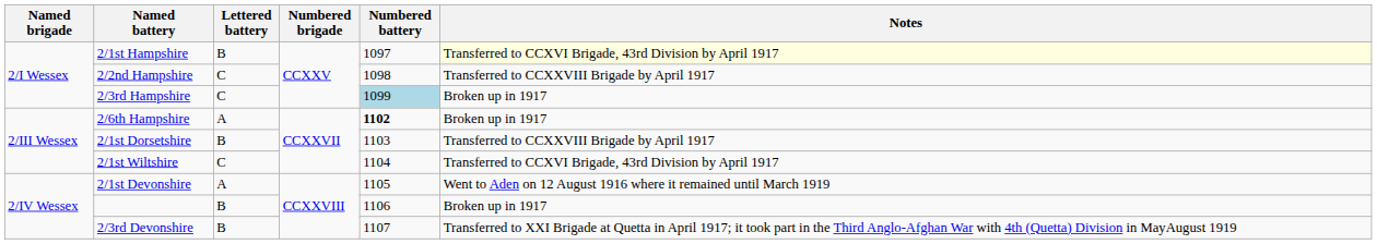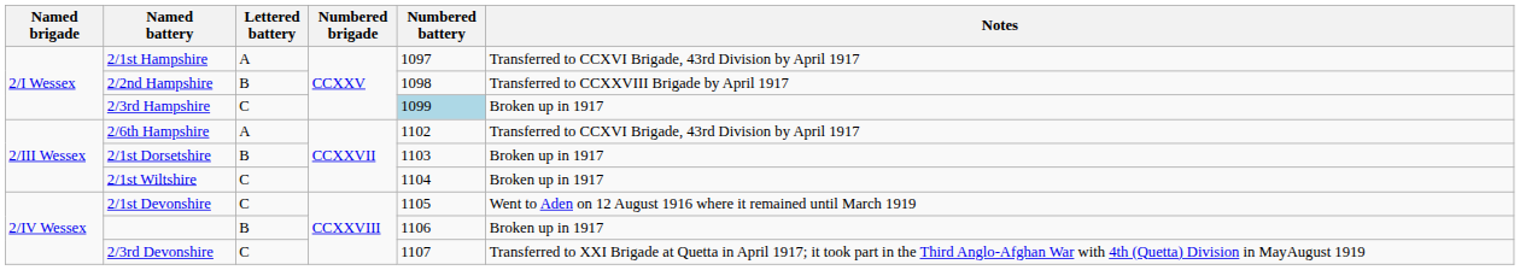2/1st Hampshire | Lettered battery: B -> A
2/1st Hampshire | Notes: lightyellow background -> no background
2/2nd Hampshire | Lettered battery: C -> B
2/6th Hampshire | Numbered battery: bold -> normal
2/6th Hampshire | Notes: Broken up in 1917 -> Transferred to CCXVI Brigade, 43rd Division by April 1917
2/1st Dorsetshire | Notes: Transferred to CCXXVIII Brigade by April 1917 -> Broken up in 1917
2/1st Wiltshire | Notes: Transferred to CCXVI Brigade, 43rd Division by April 1917 -> Broken up in 1917
2/1st Devonshire | Lettered battery: A -> C
2/3rd Devonshire | Lettered battery: B -> C
